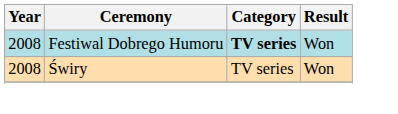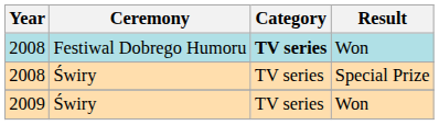2008 / Świry | Result: Won -> Special Prize
+ row: 2009 | Świry | TV series | Won
